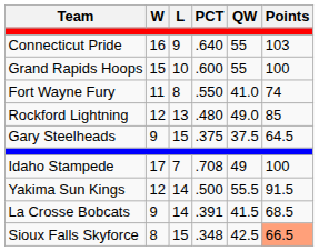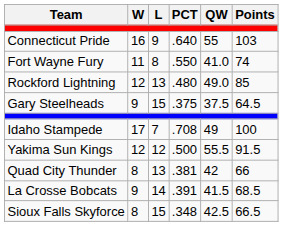- row: Grand Rapids Hoops | 15 | 10 | .600 | 55 | 100
Yakima Sun Kings | L: 14 -> 12
+ row: Quad City Thunder | 8 | 13 | .381 | 42 | 66
Sioux Falls Skyforce | Points: lightsalmon background -> no background
